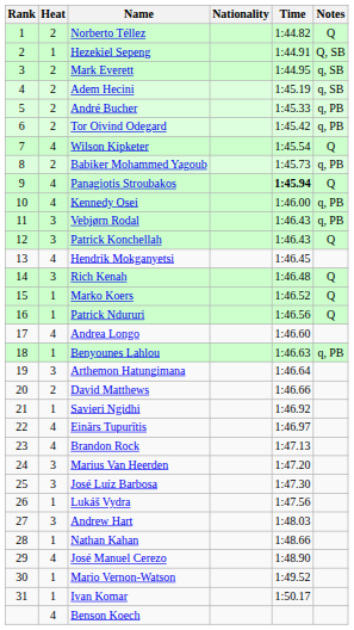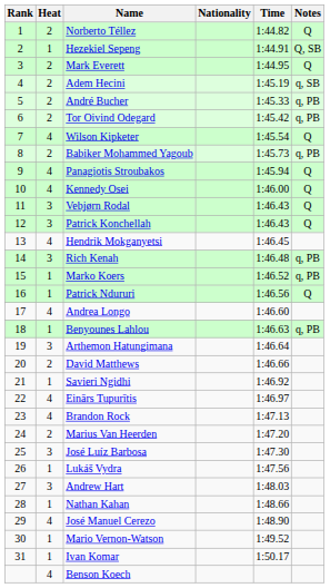Mark Everett | Notes: q, SB -> Q
Panagiotis Stroubakos | Time: bold -> normal
Kennedy Osei | Notes: q, PB -> Q
Vebjørn Rodal | Notes: q, PB -> Q
Rich Kenah | Notes: Q -> q, PB
Marko Koers | Notes: Q -> q, PB
Marius Van Heerden | Heat: 3 -> 2
